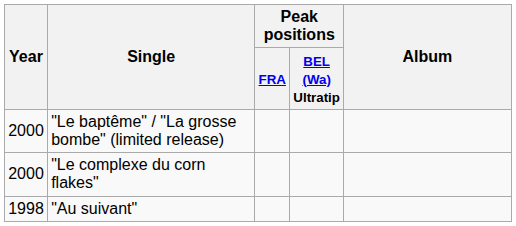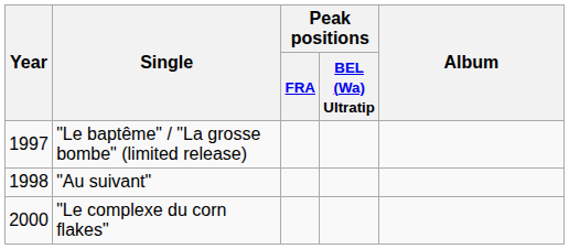"Le baptême" / "La grosse bombe" (limited release) | Year: 2000 -> 1997
rows swapped: "Au suivant" <-> "Le complexe du corn flakes"
